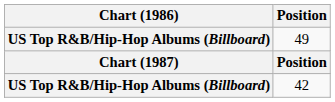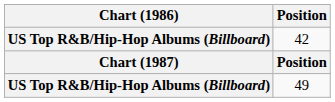rows swapped: 49 <-> 42
